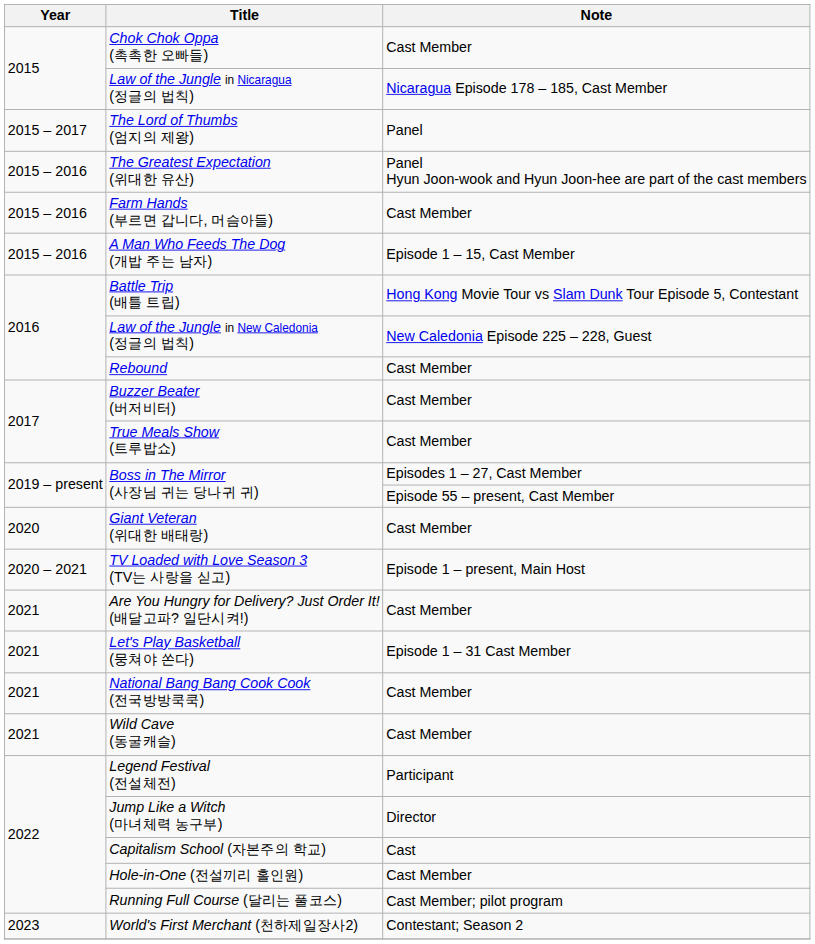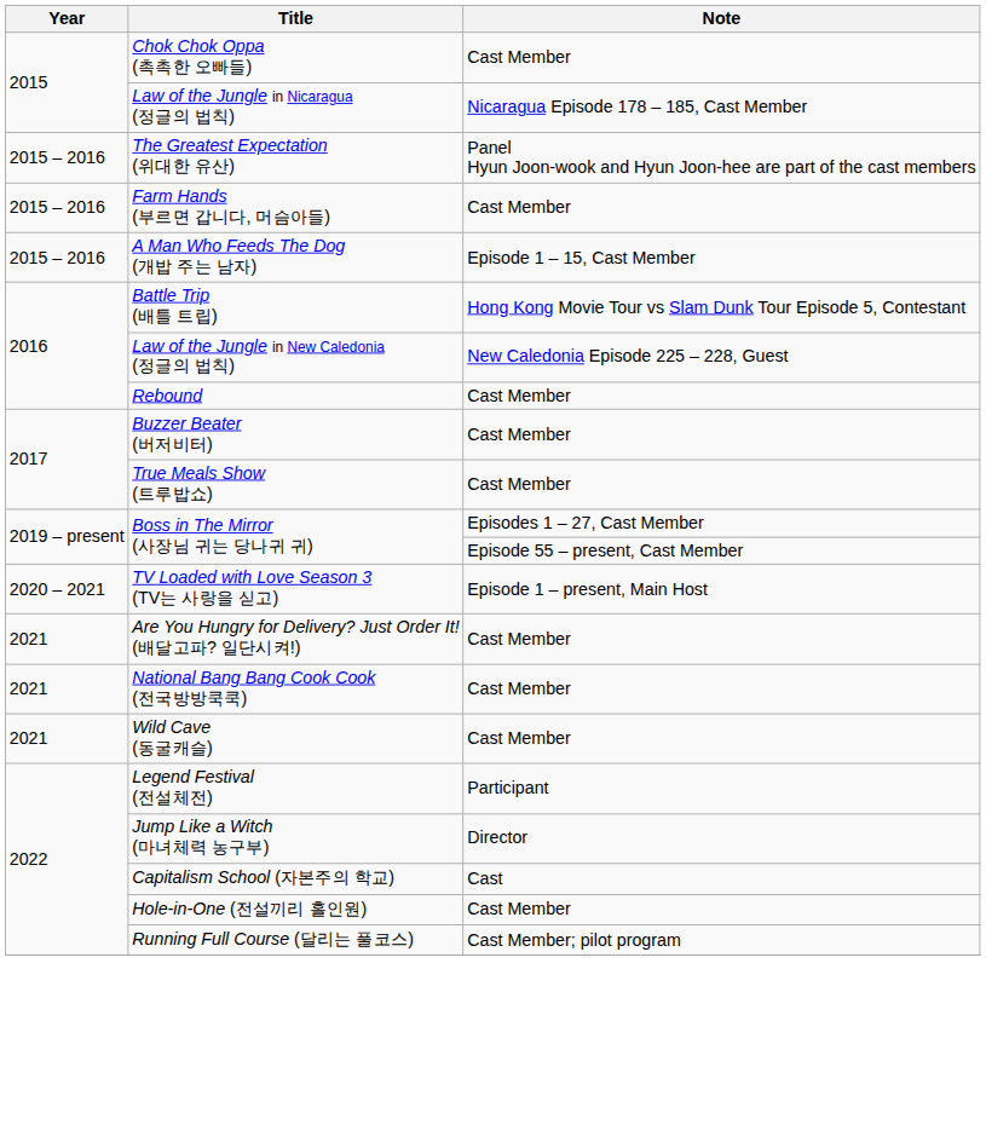- row: 2015 – 2017 | The Lord of Thumbs (엄지의 제왕) | Panel
- row: 2020 | Giant Veteran (위대한 배태랑) | Cast Member
- row: 2021 | Let's Play Basketball (뭉쳐야 쏜다) | Episode 1 – 31 Cast Member
- row: 2023 | World's First Merchant (천하제일장사2) | Contestant; Season 2
